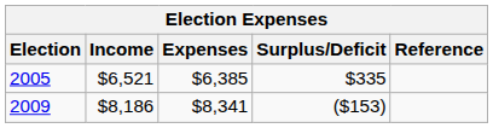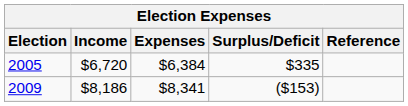2005 | Income: $6,521 -> $6,720
2005 | Expenses: $6,385 -> $6,384
